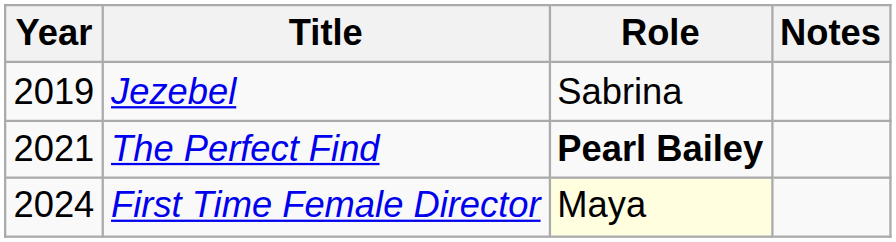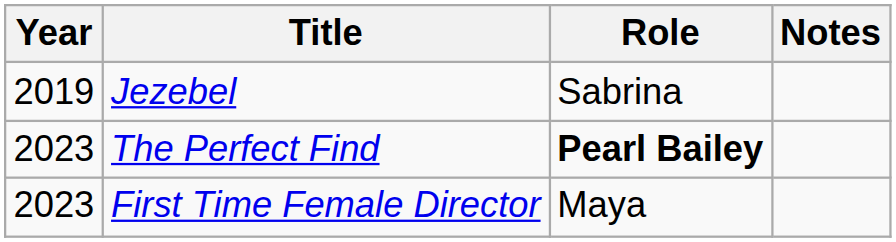The Perfect Find | Year: 2021 -> 2023
First Time Female Director | Year: 2024 -> 2023
First Time Female Director | Role: lightyellow background -> no background
